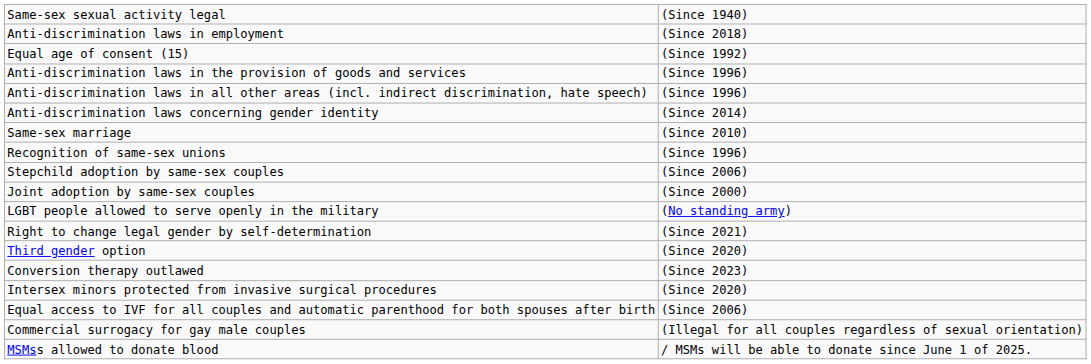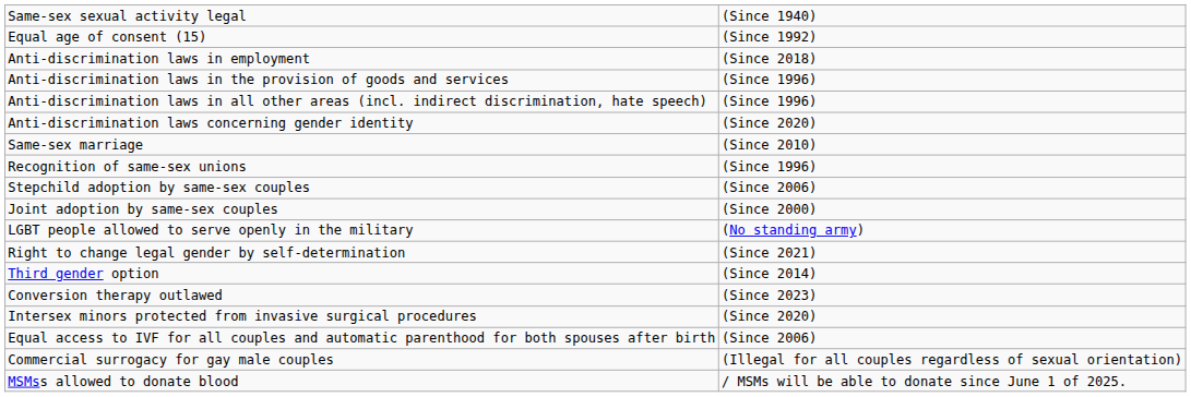rows swapped: Equal age of consent (15) <-> Anti-discrimination laws in employment
Anti-discrimination laws concerning gender identity | column 2: (Since 2014) -> (Since 2020)
Third gender option | column 2: (Since 2020) -> (Since 2014)
